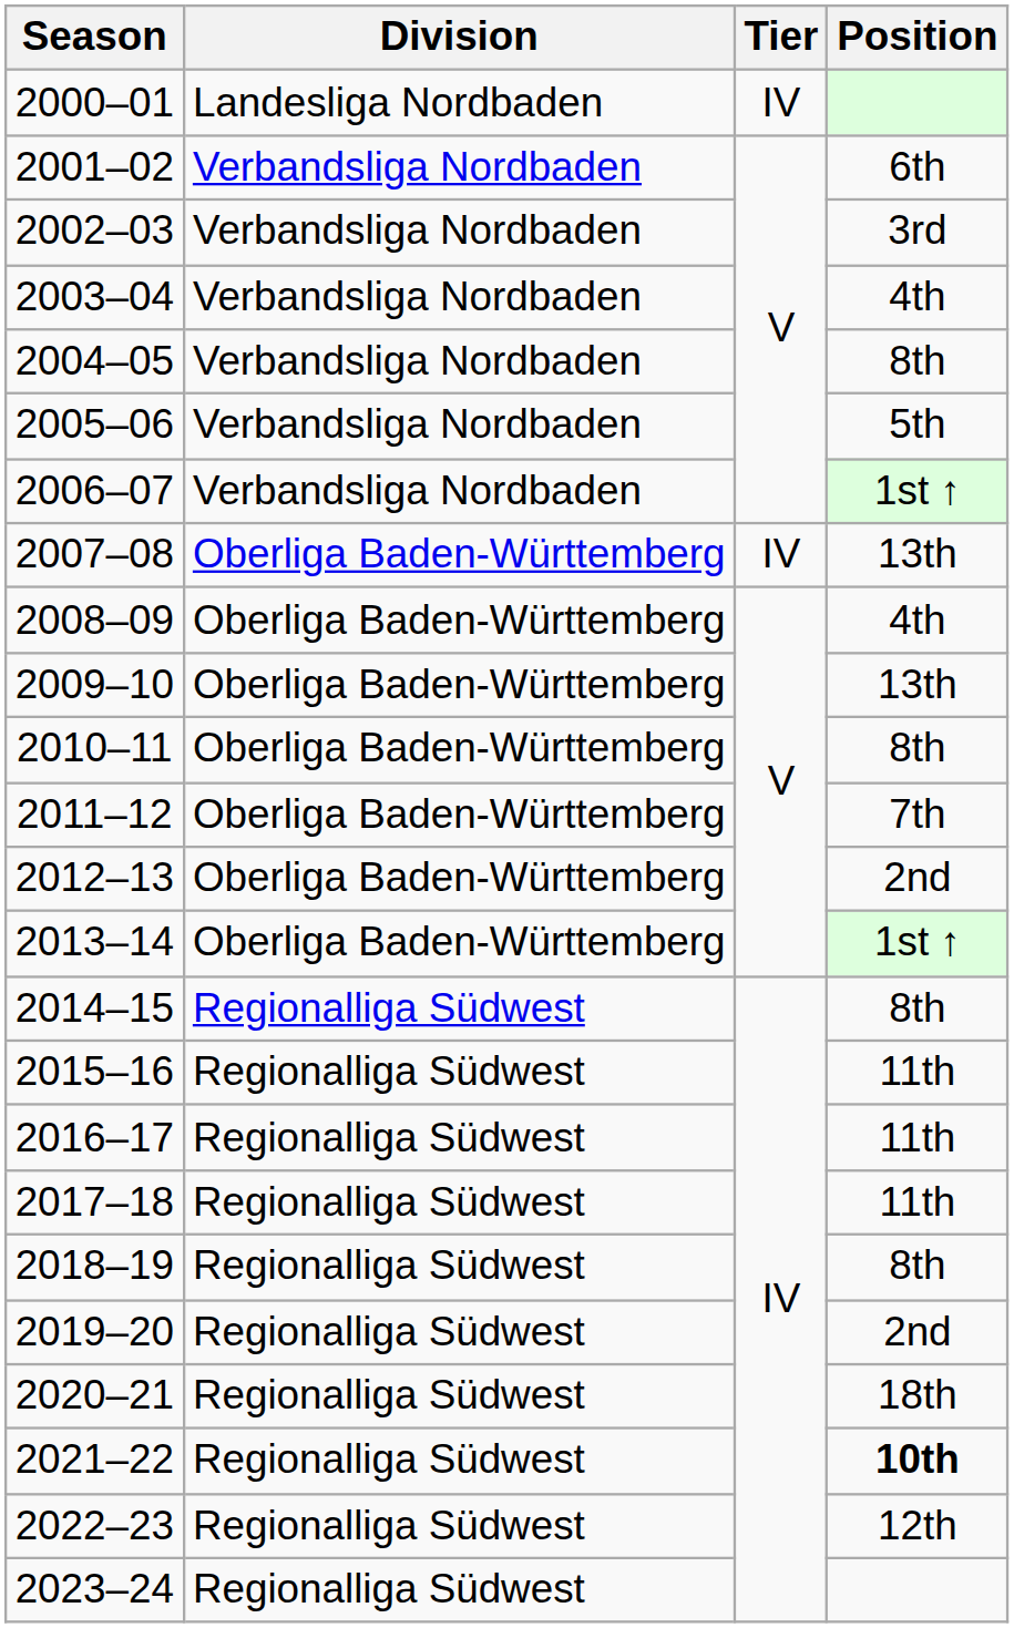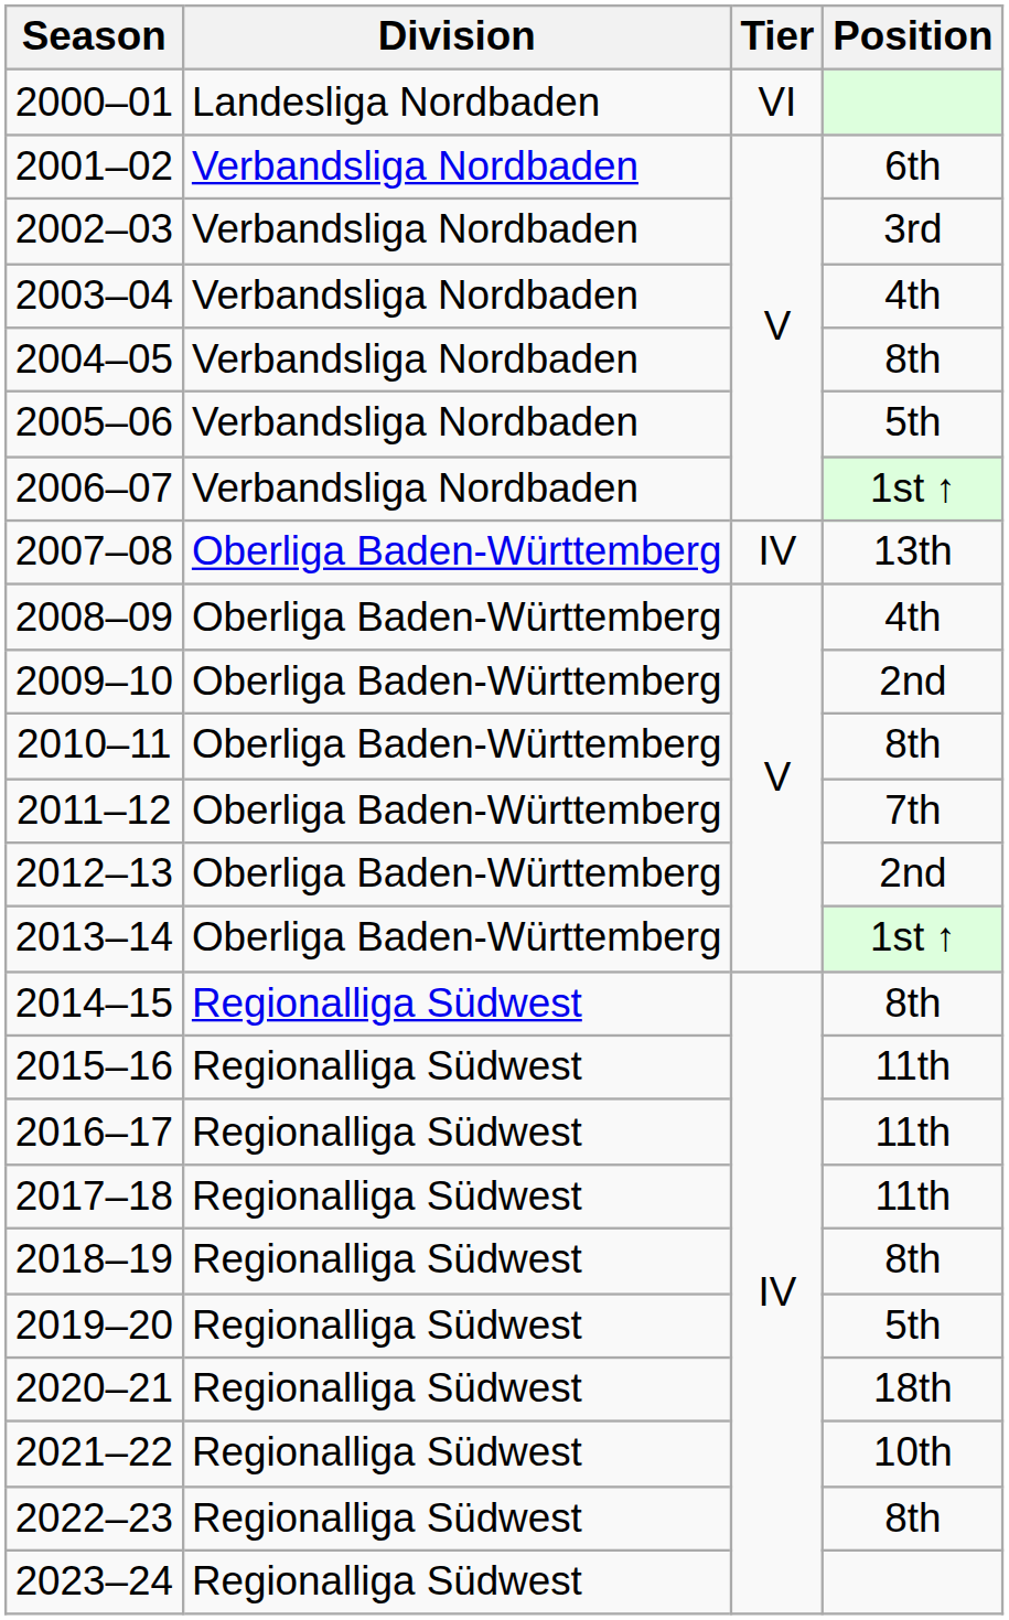2000–01 | Tier: IV -> VI
2009–10 | Position: 13th -> 2nd
2019–20 | Position: 2nd -> 5th
2021–22 | Position: bold -> normal
2022–23 | Position: 12th -> 8th
